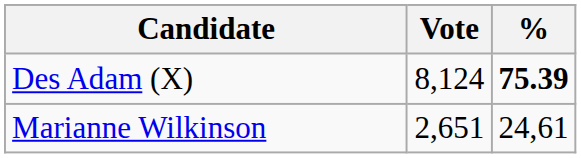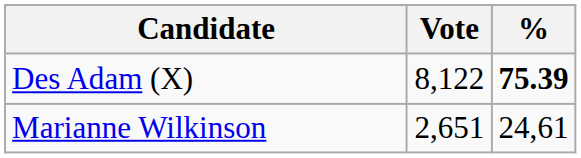Des Adam (X) | Vote: 8,124 -> 8,122
